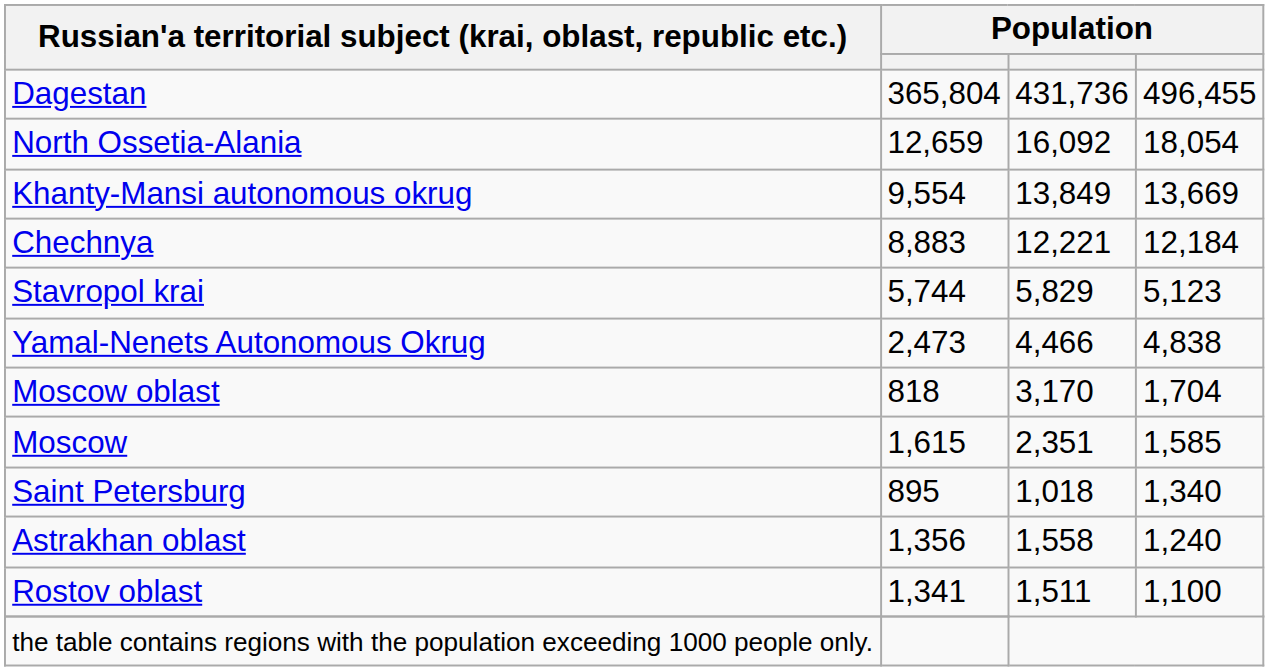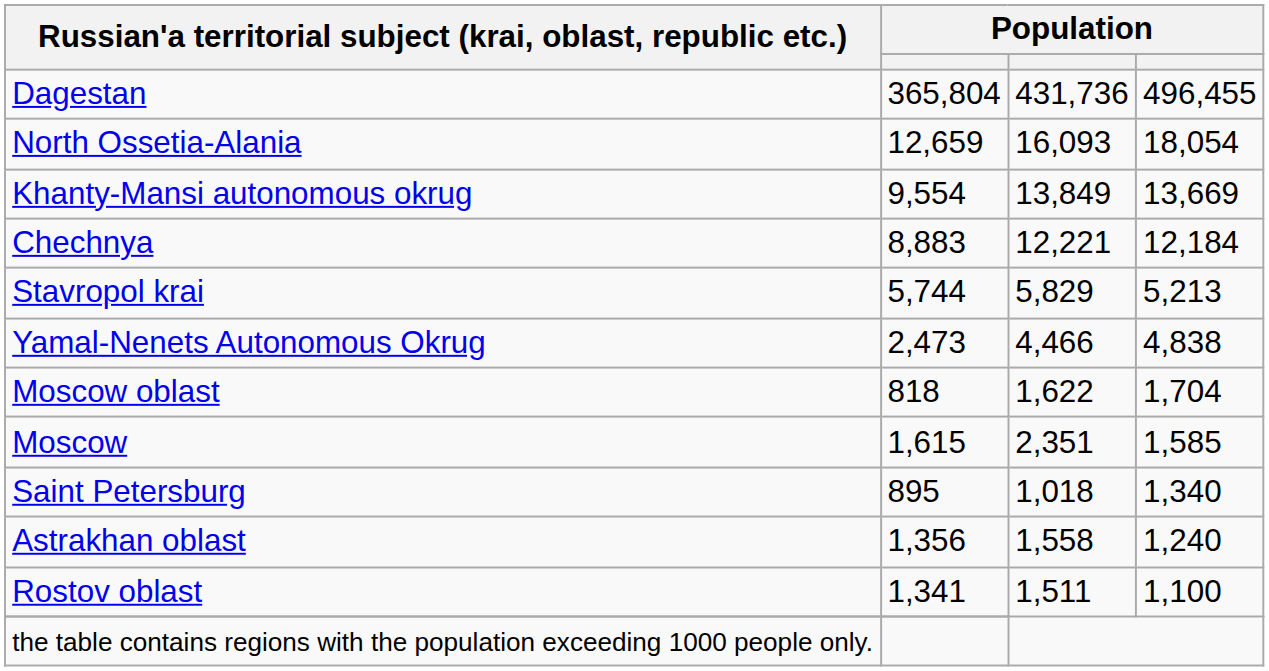North Ossetia-Alania | column 3: 16,092 -> 16,093
Stavropol krai | column 4: 5,123 -> 5,213
Moscow oblast | column 3: 3,170 -> 1,622
